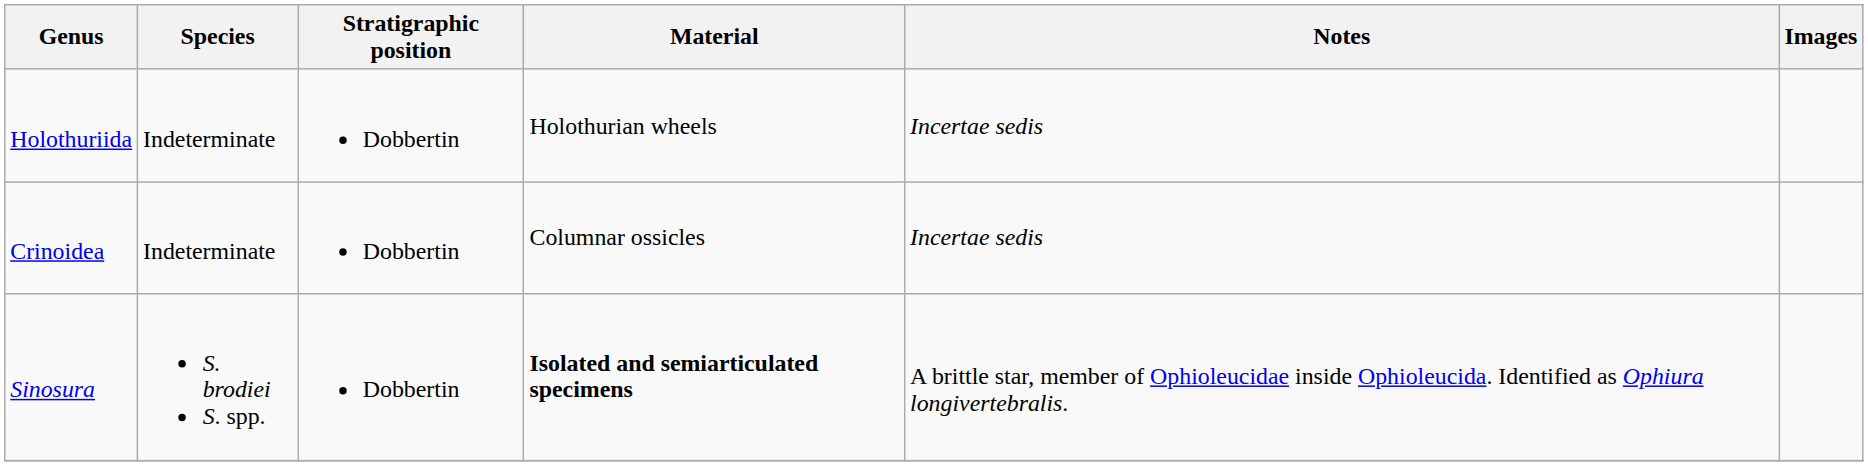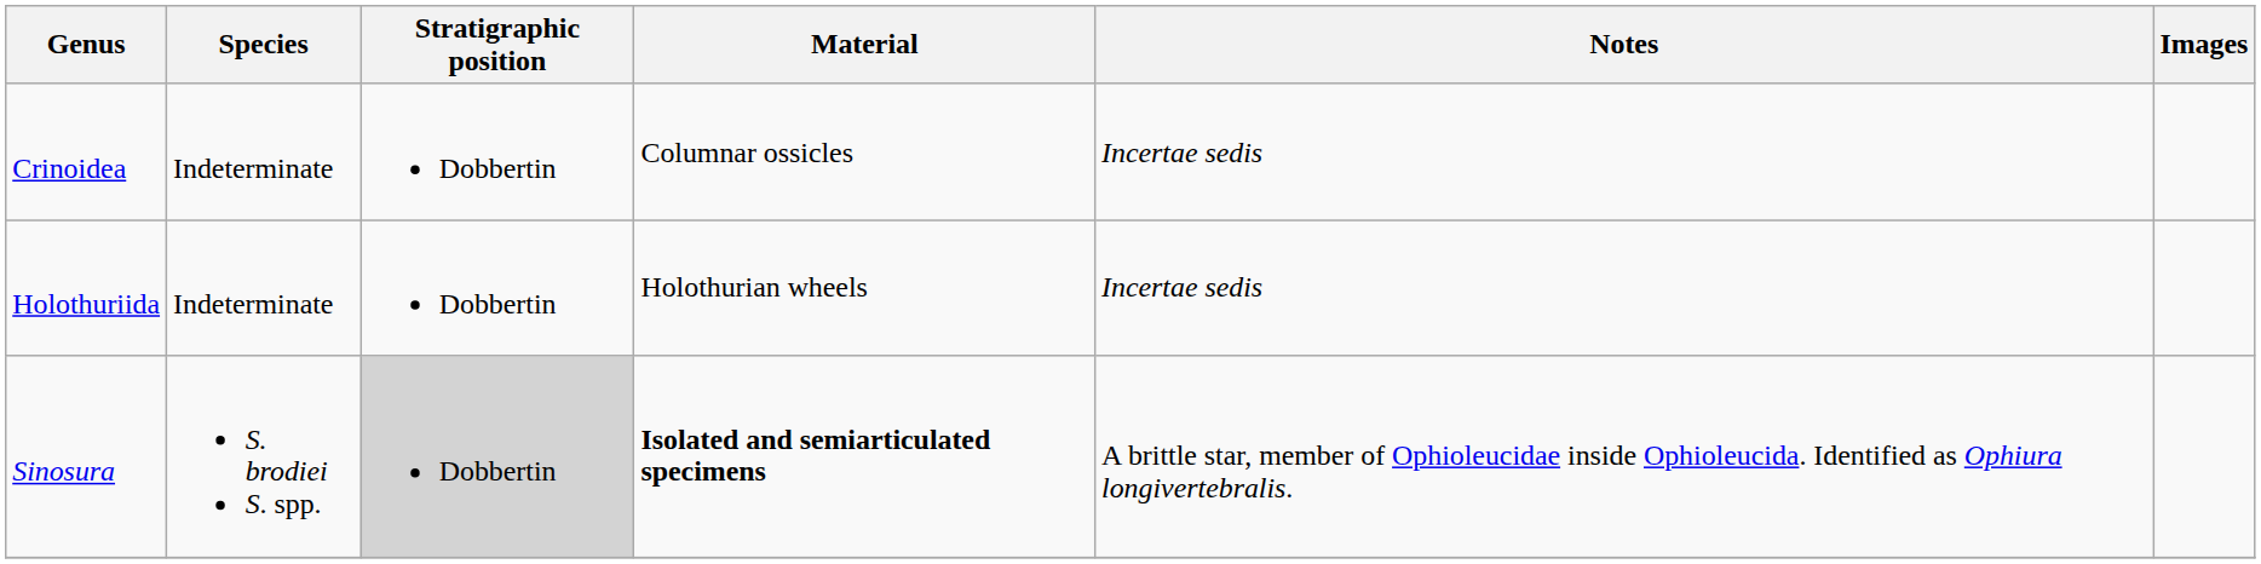rows swapped: Crinoidea <-> Holothuriida
Sinosura | Stratigraphic position: no background -> lightgrey background
